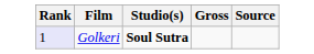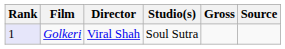+ column: Director | Viral Shah
Golkeri | Studio(s): bold -> normal
